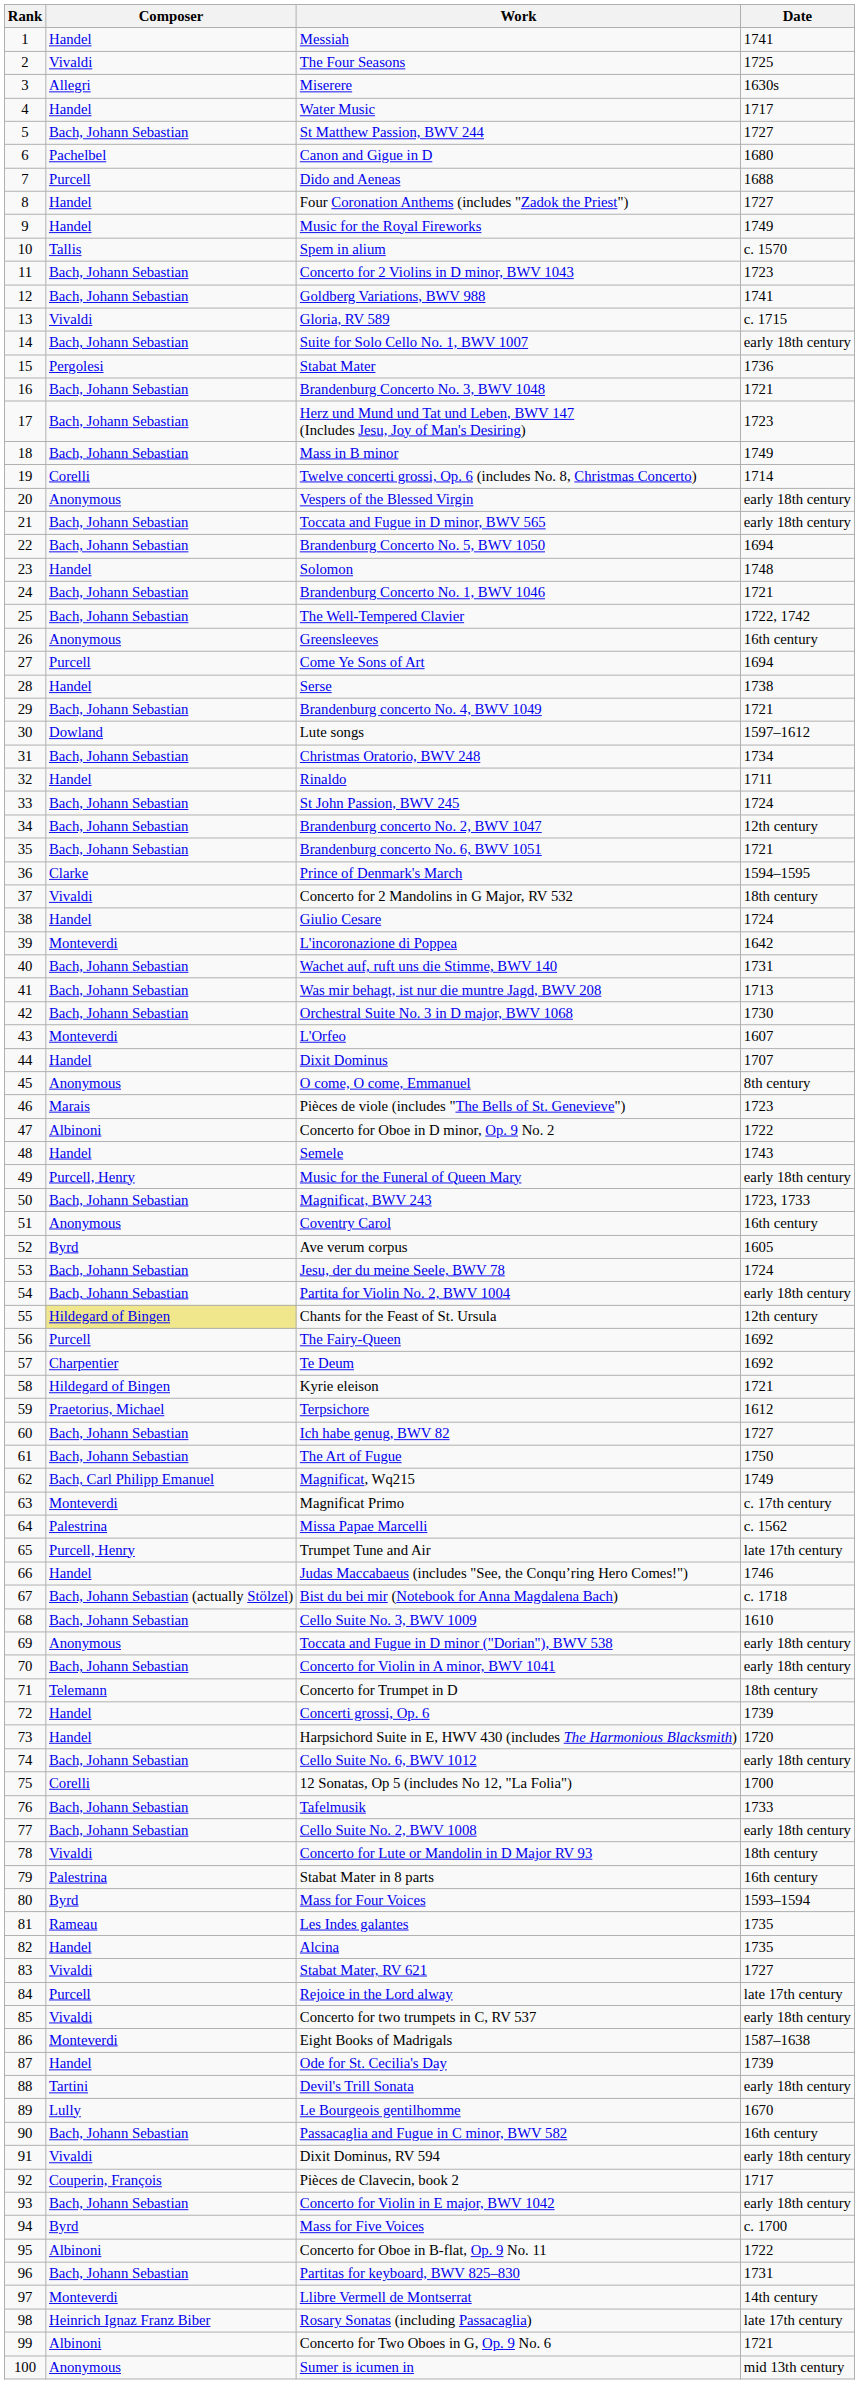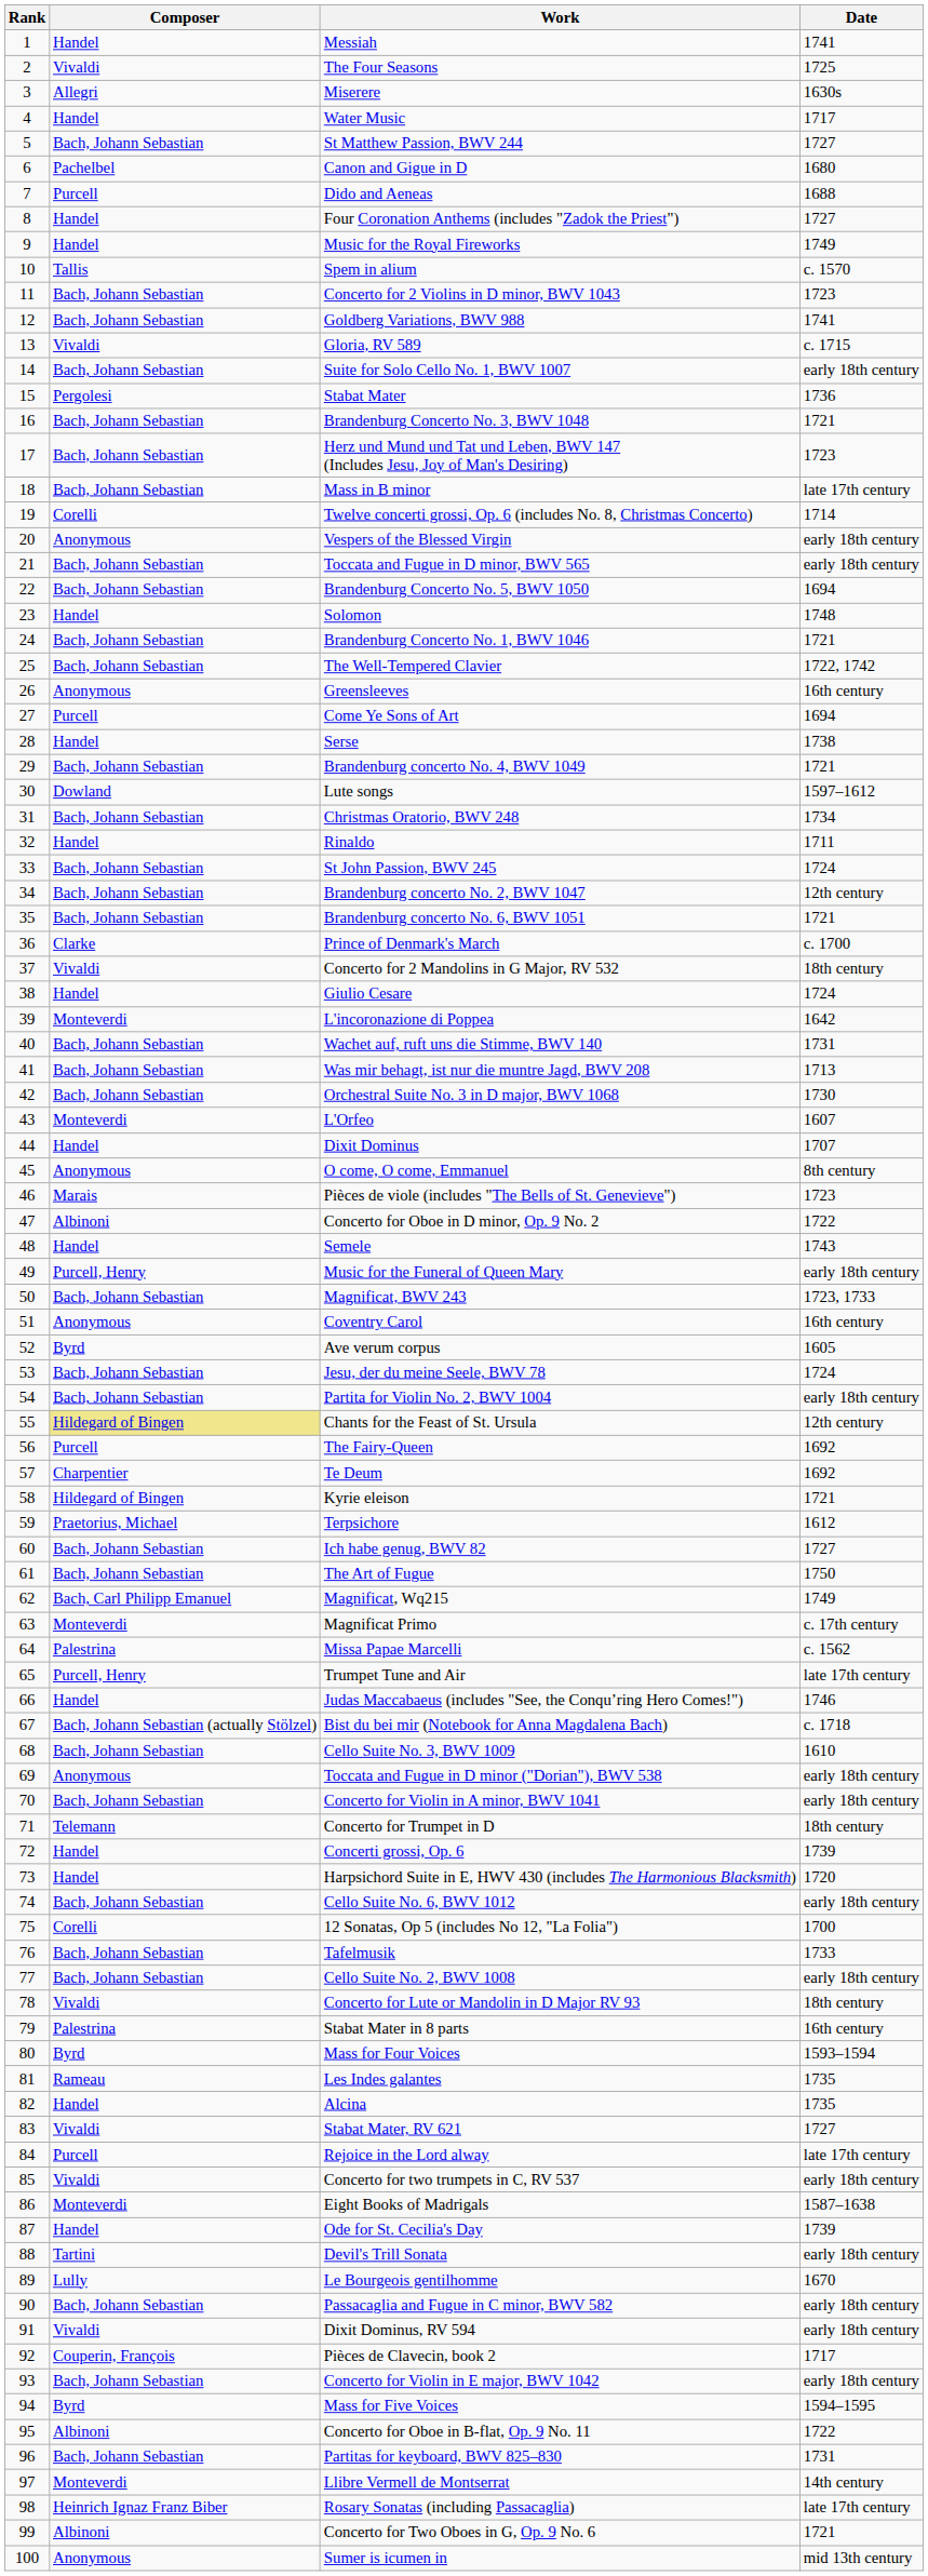Mass in B minor | Date: 1749 -> late 17th century
Prince of Denmark's March | Date: 1594–1595 -> c. 1700
Passacaglia and Fugue in C minor, BWV 582 | Date: 16th century -> early 18th century
Mass for Five Voices | Date: c. 1700 -> 1594–1595
